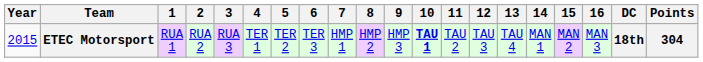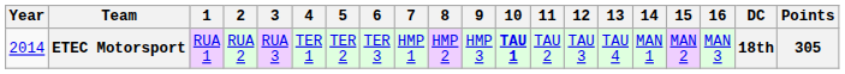ETEC Motorsport | Year: 2015 -> 2014
ETEC Motorsport | Points: 304 -> 305
